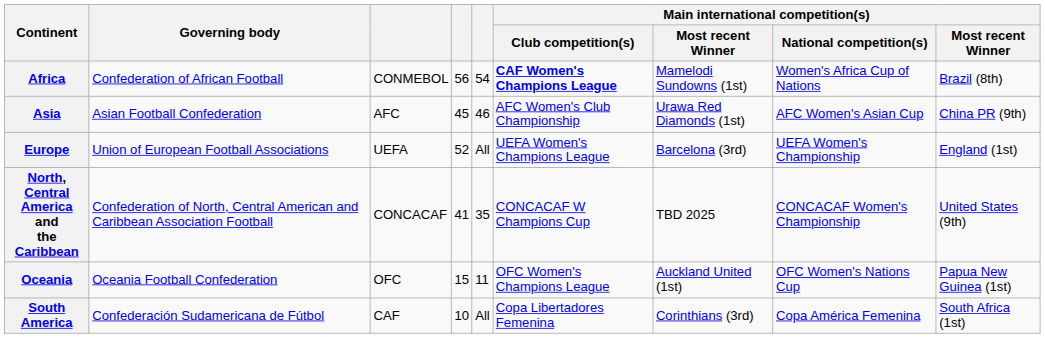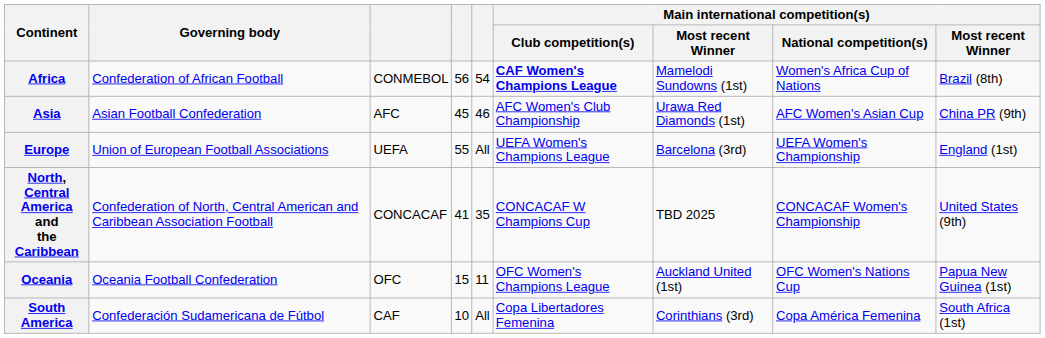Europe | column 4: 52 -> 55
